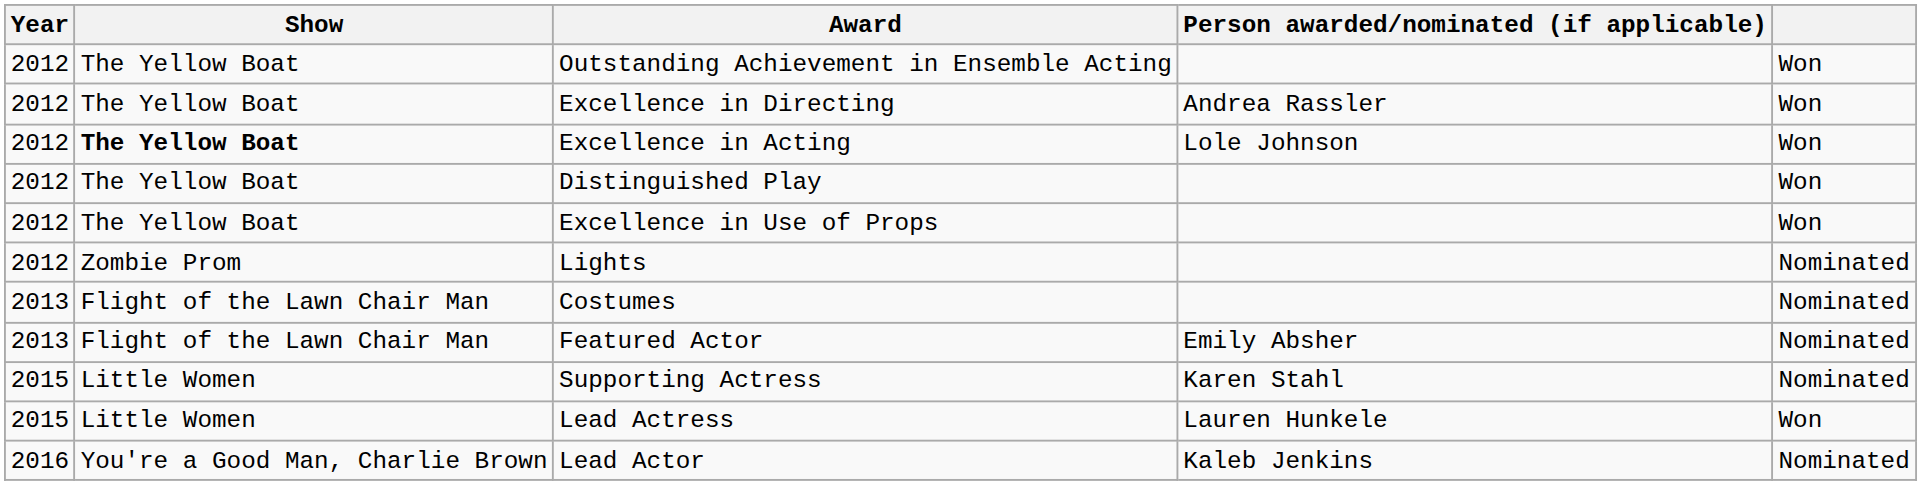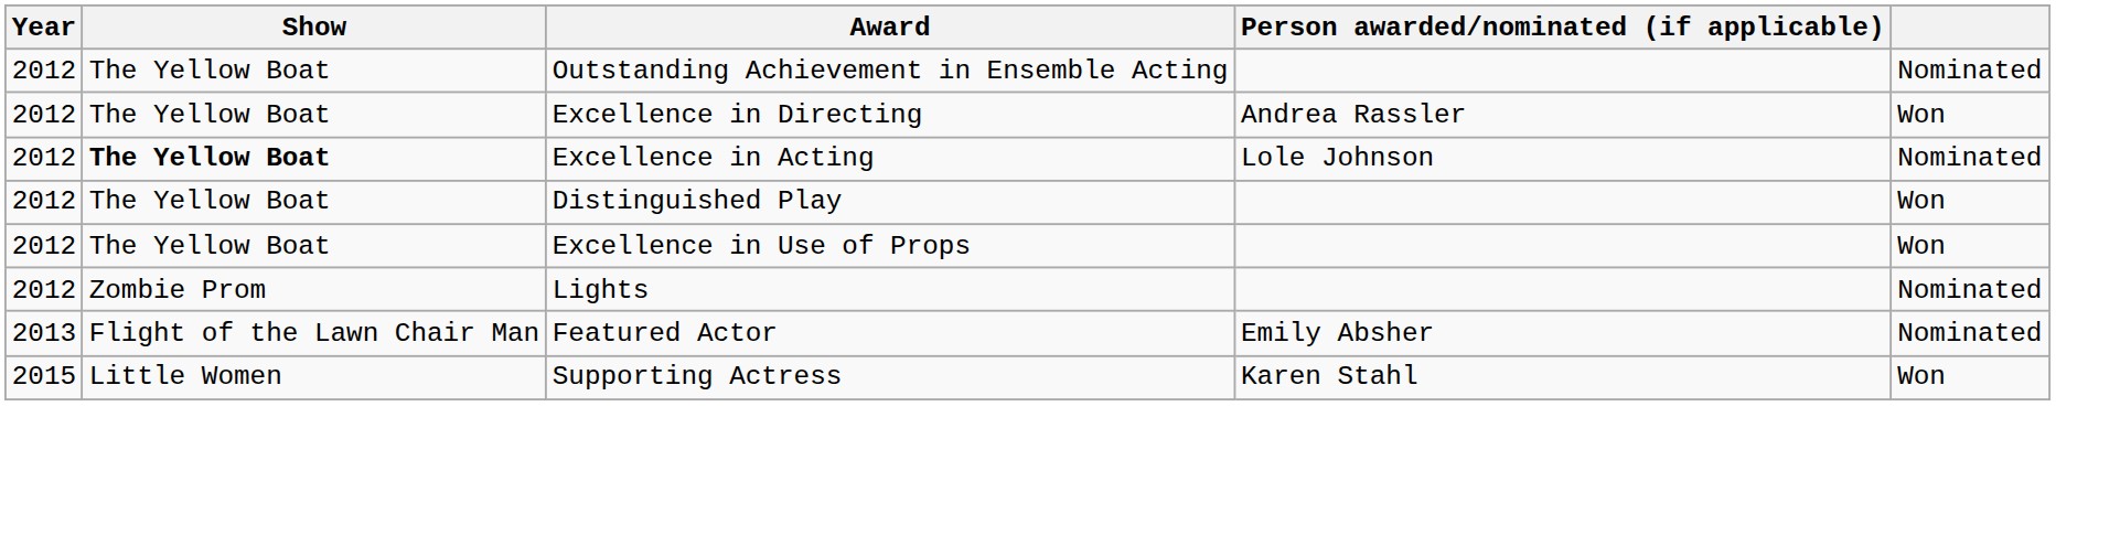Outstanding Achievement in Ensemble Acting | column 5: Won -> Nominated
Excellence in Acting | column 5: Won -> Nominated
- row: 2013 | Flight of the Lawn Chair Man | Costumes | Nominated
Supporting Actress | column 5: Nominated -> Won
- row: 2015 | Little Women | Lead Actress | Lauren Hunkele | Won
- row: 2016 | You're a Good Man, Charlie Brown | Lead Actor | Kaleb Jenkins | Nominated
